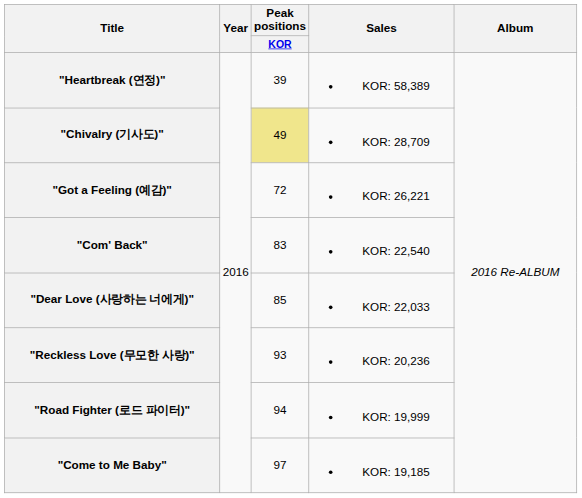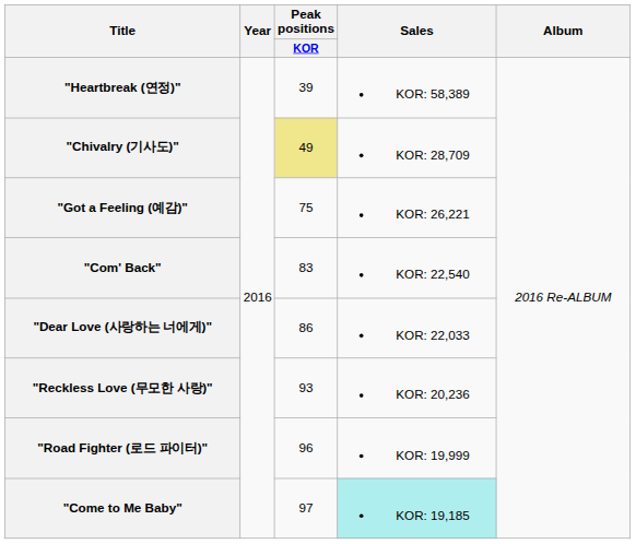"Got a Feeling (예감)" | Peak positions / KOR: 72 -> 75
"Dear Love (사랑하는 너에게)" | Peak positions / KOR: 85 -> 86
"Road Fighter (로드 파이터)" | Peak positions / KOR: 94 -> 96
"Come to Me Baby" | Sales: no background -> paleturquoise background
